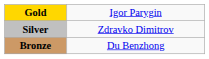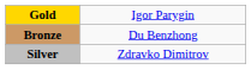rows swapped: Silver <-> Bronze
